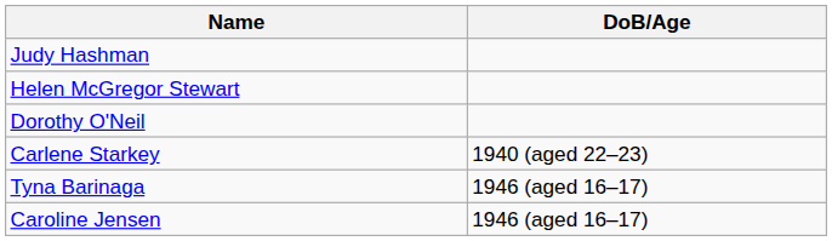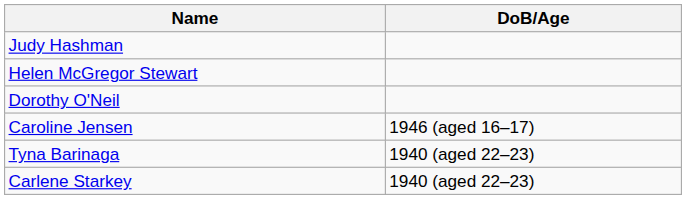rows swapped: Carlene Starkey <-> Caroline Jensen
Tyna Barinaga | DoB/Age: 1946 (aged 16–17) -> 1940 (aged 22–23)
